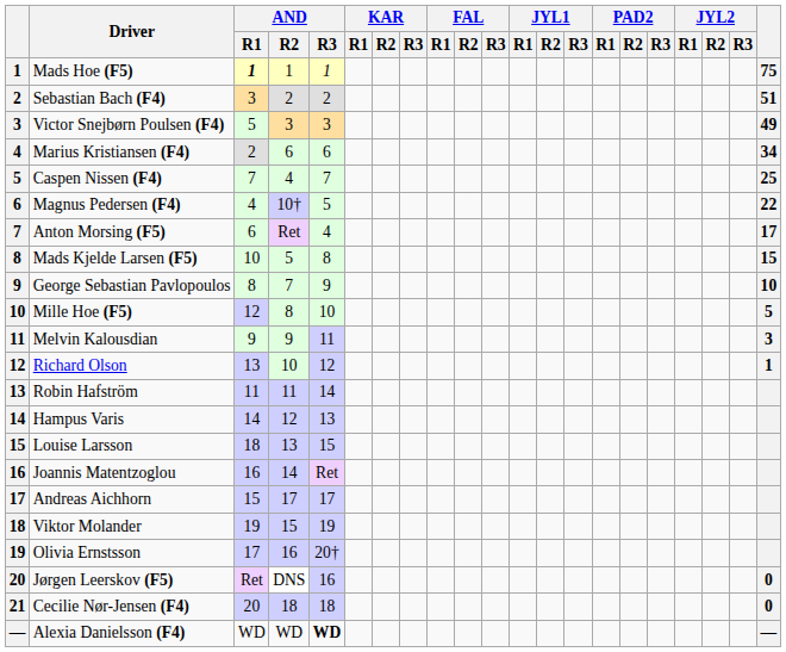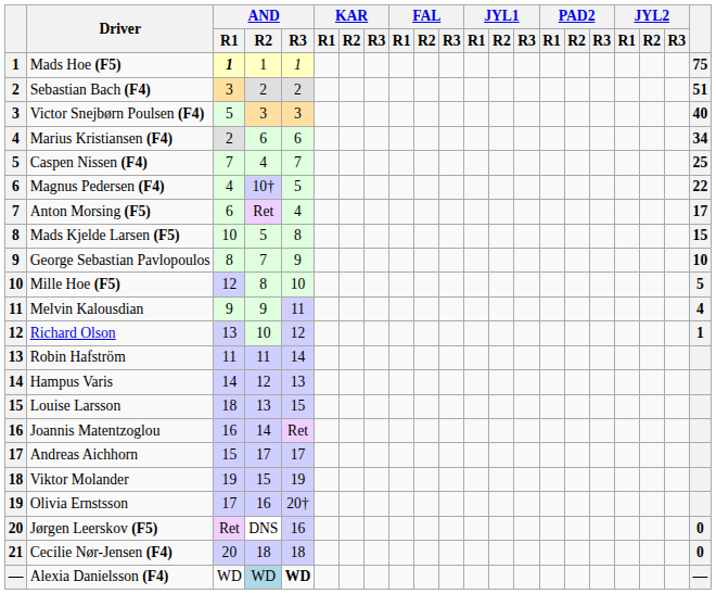Victor Snejbørn Poulsen (F4) | column 21: 49 -> 40
Melvin Kalousdian | column 21: 3 -> 4
Alexia Danielsson (F4) | AND / R2: no background -> lightblue background
